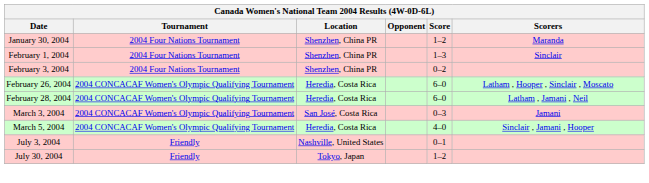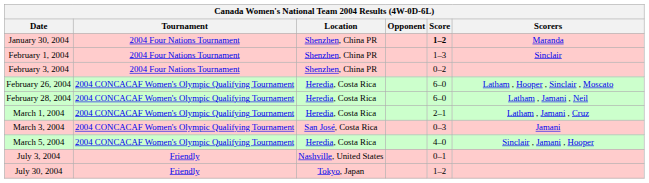January 30, 2004 | Score: normal -> bold
+ row: March 1, 2004 | 2004 CONCACAF Women's Olympic Qualifying Tournament | Heredia, Costa Rica | 2–1 | Latham , Jamani , Cruz
